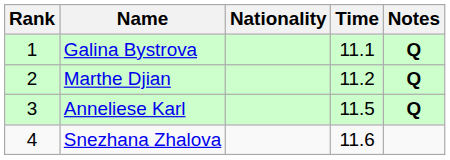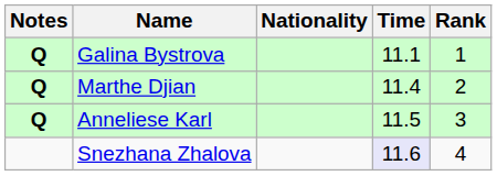columns swapped: Rank <-> Notes
Marthe Djian | Time: 11.2 -> 11.4
Snezhana Zhalova | Time: no background -> lavender background
